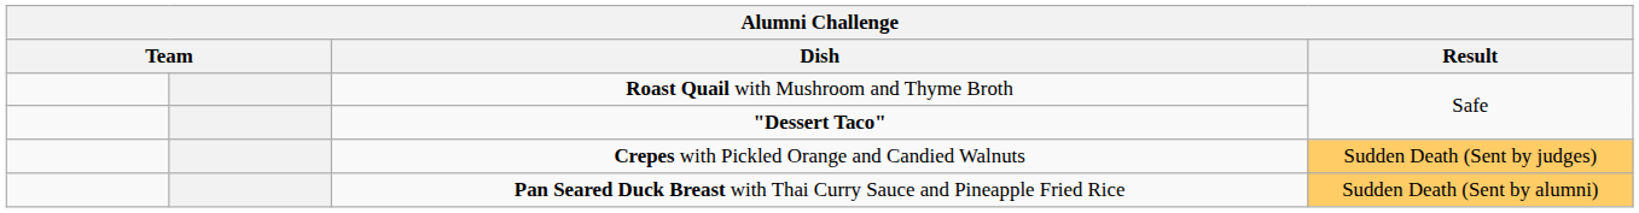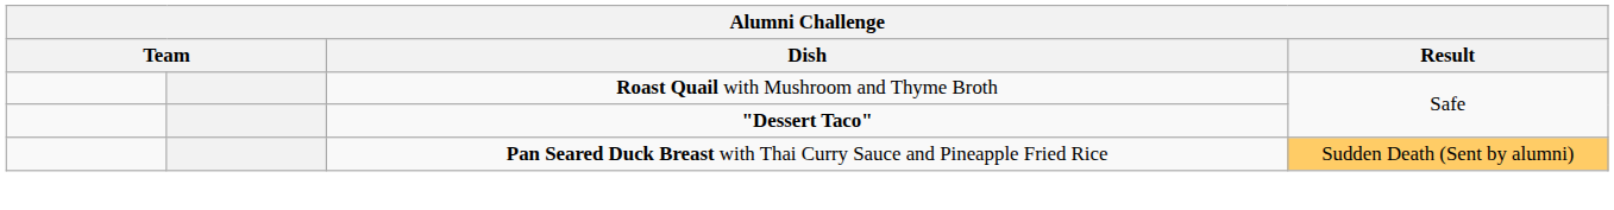- row: Crepes with Pickled Orange and Candied Walnuts | Sudden Death (Sent by judges)
